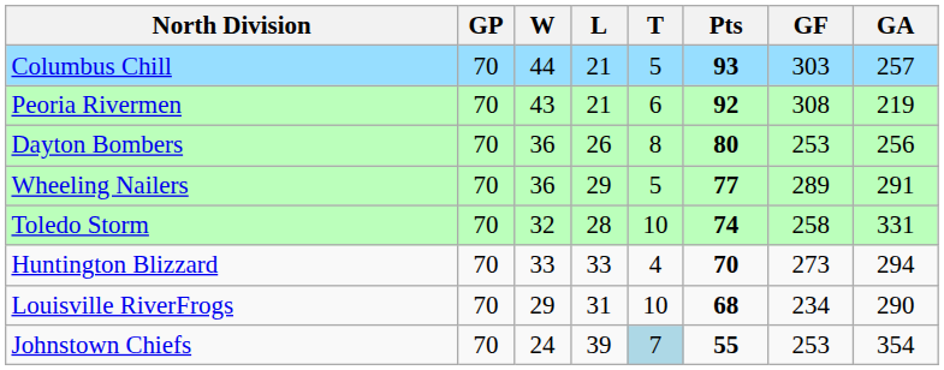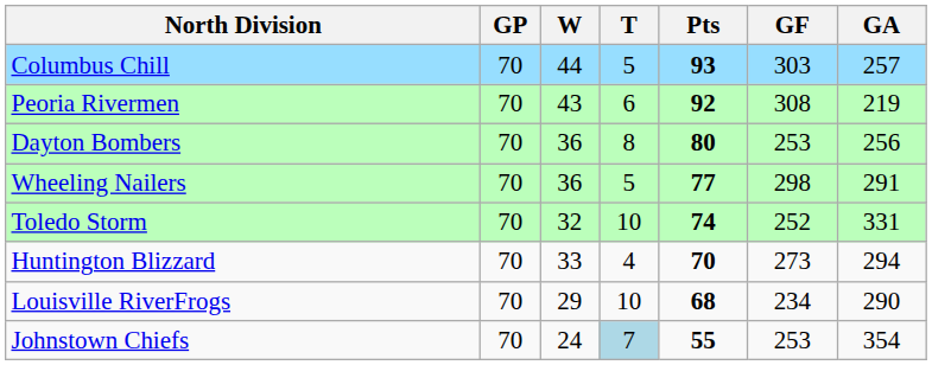- column: L | 21 | 21 | 26 | 29 | 28 | 33 | 31 | 39
Wheeling Nailers | GF: 289 -> 298
Toledo Storm | GF: 258 -> 252
